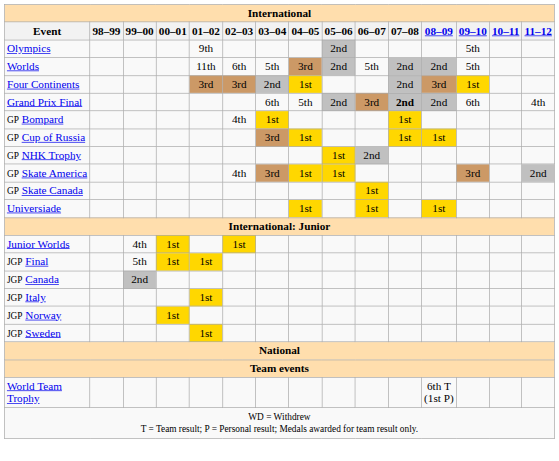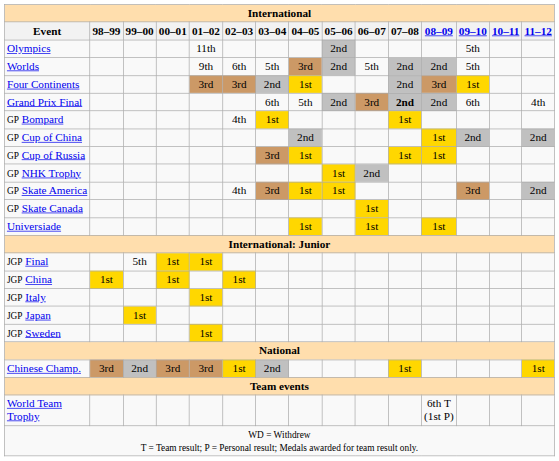Olympics | 01–02: 9th -> 11th
Worlds | 01–02: 11th -> 9th
+ row: GP Cup of China | 2nd | 1st | 2nd | 2nd
- row: Junior Worlds | 4th | 1st | 1st
- row: JGP Canada | 2nd
+ row: JGP China | 1st | 1st | 1st
+ row: JGP Japan | 1st
- row: JGP Norway | 1st
+ row: Chinese Champ. | 3rd | 2nd | 3rd | 3rd | 1st | 2nd | 1st | 1st
